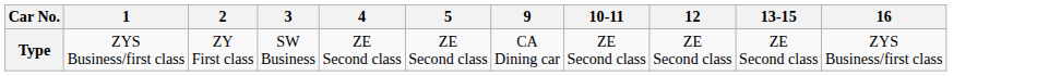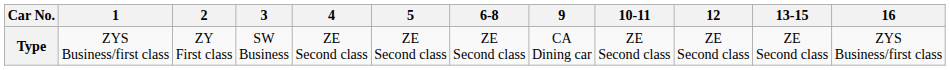+ column: 6-8 | ZE Second class
